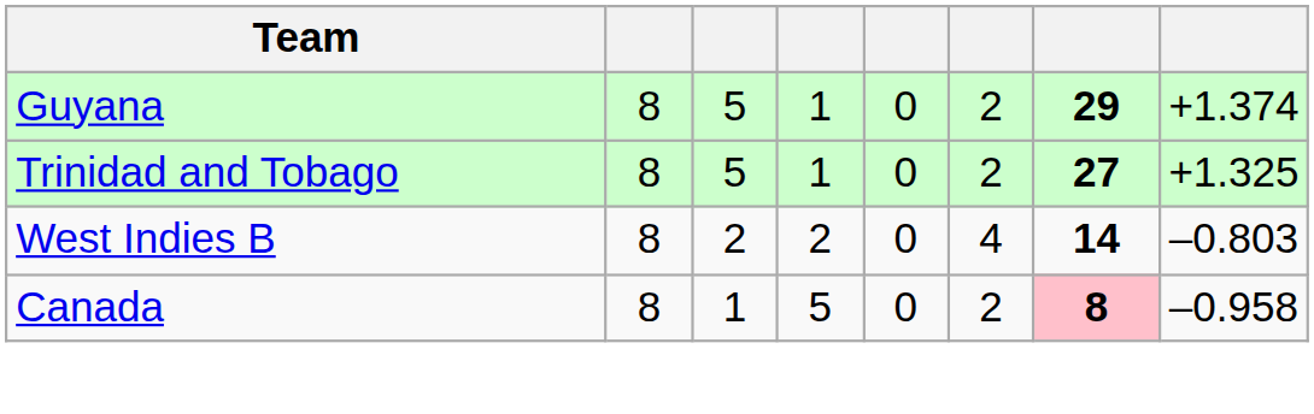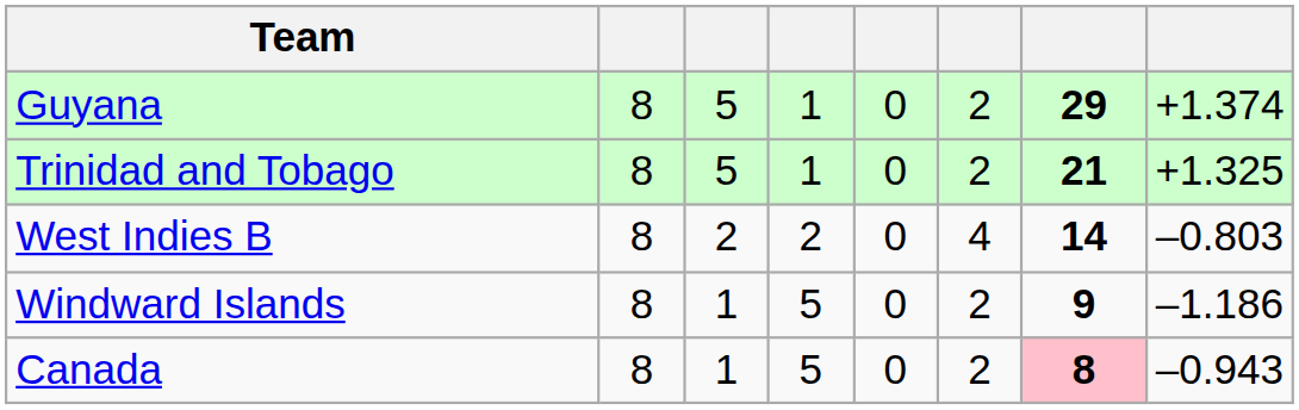Trinidad and Tobago | column 7: 27 -> 21
+ row: Windward Islands | 8 | 1 | 5 | 0 | 2 | 9 | –1.186
Canada | column 8: –0.958 -> –0.943
